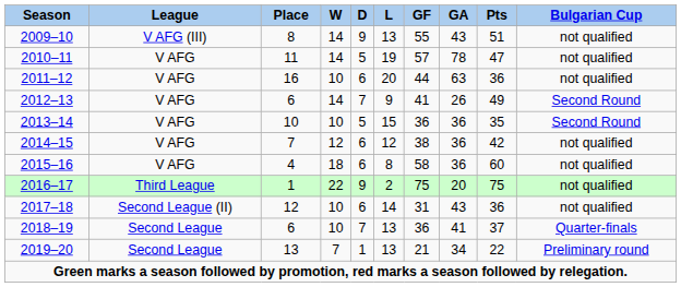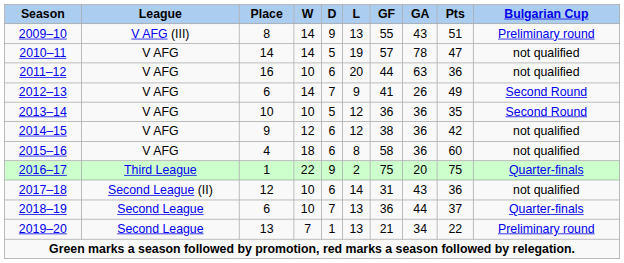2009–10 | Bulgarian Cup: not qualified -> Preliminary round
2010–11 | Place: 11 -> 14
2013–14 | L: 15 -> 12
2014–15 | Place: 7 -> 9
2016–17 | Bulgarian Cup: not qualified -> Quarter-finals
2018–19 | GA: 41 -> 44
